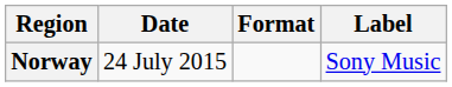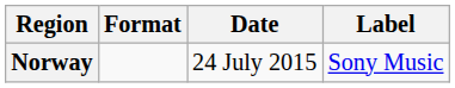columns swapped: Date <-> Format
